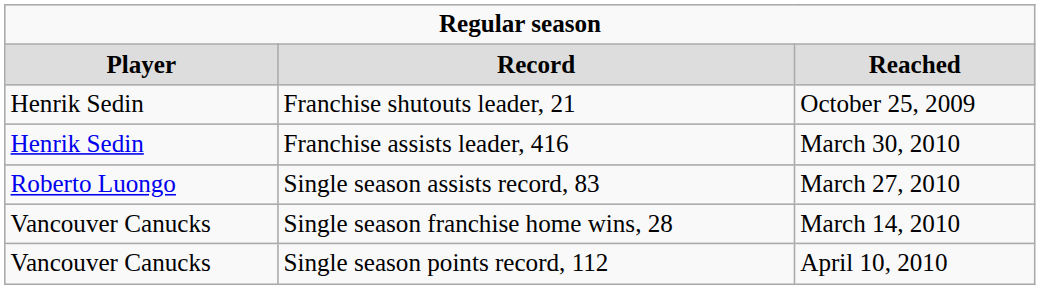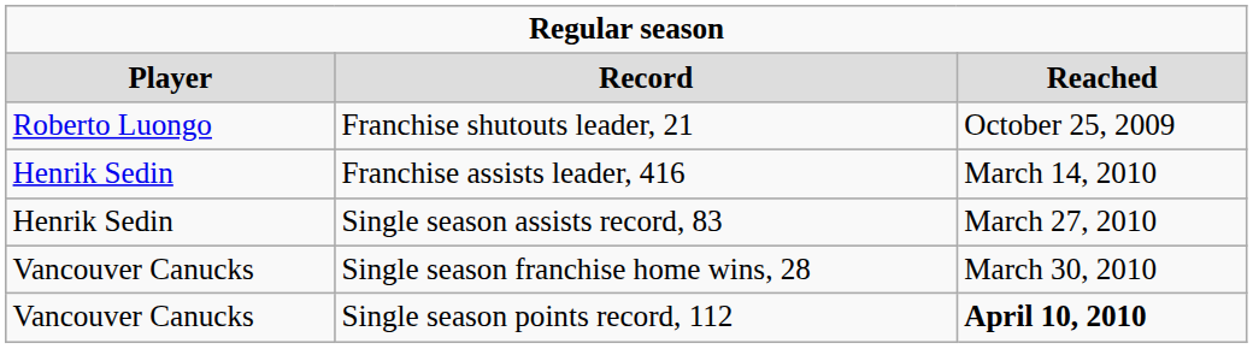Franchise shutouts leader, 21 | column 1: Henrik Sedin -> Roberto Luongo
Franchise assists leader, 416 | column 3: March 30, 2010 -> March 14, 2010
Single season assists record, 83 | column 1: Roberto Luongo -> Henrik Sedin
Single season franchise home wins, 28 | column 3: March 14, 2010 -> March 30, 2010
Single season points record, 112 | column 3: normal -> bold
